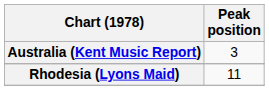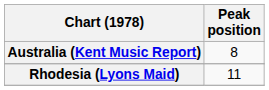Australia (Kent Music Report) | Peak position: 3 -> 8
